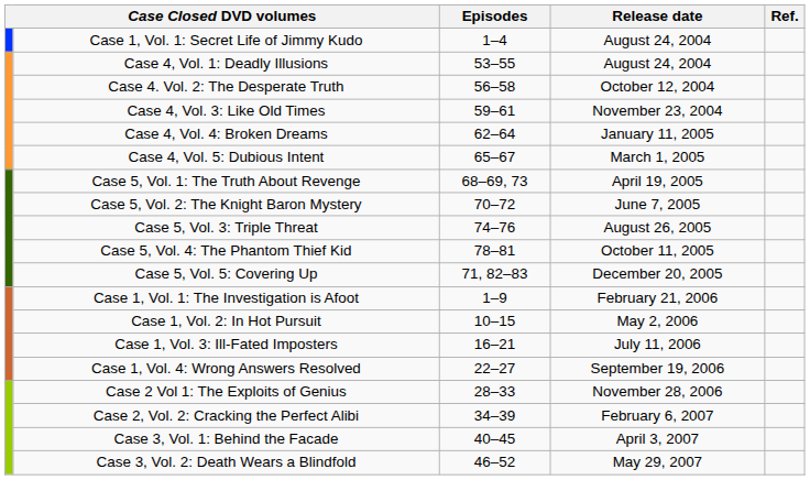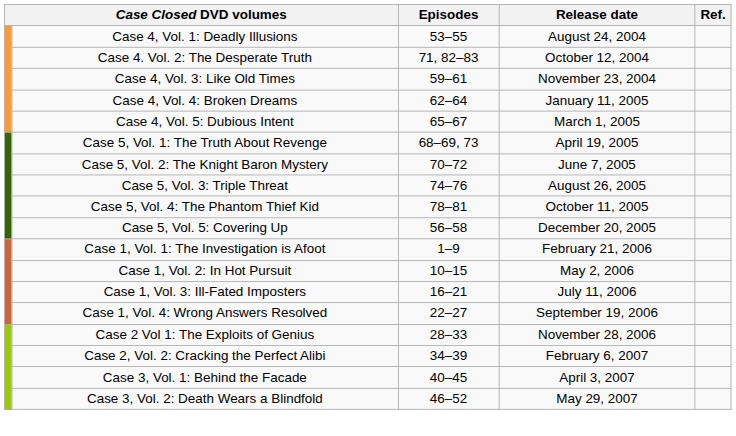- row: Case 1, Vol. 1: Secret Life of Jimmy Kudo | 1–4 | August 24, 2004
Case 4. Vol. 2: The Desperate Truth | Episodes: 56–58 -> 71, 82–83
Case 5, Vol. 5: Covering Up | Episodes: 71, 82–83 -> 56–58
